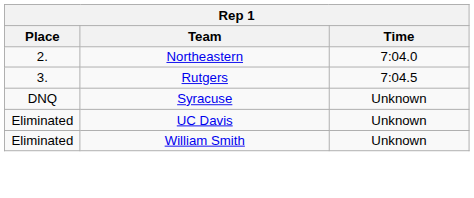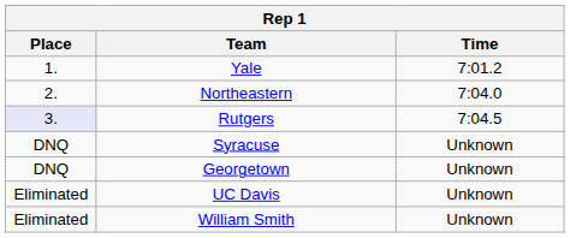+ row: 1. | Yale | 7:01.2
Rutgers | Place: no background -> lavender background
+ row: DNQ | Georgetown | Unknown
